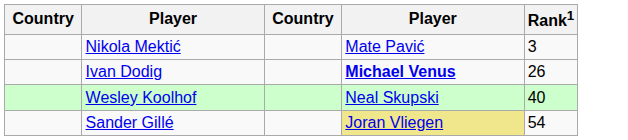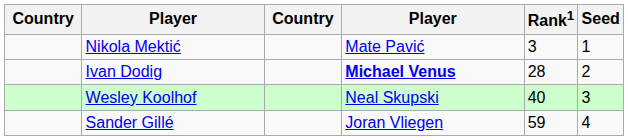+ column: Seed | 1 | 2 | 3 | 4
Ivan Dodig | Rank1: 26 -> 28
Sander Gillé | column 4: khaki background -> no background
Sander Gillé | Rank1: 54 -> 59
